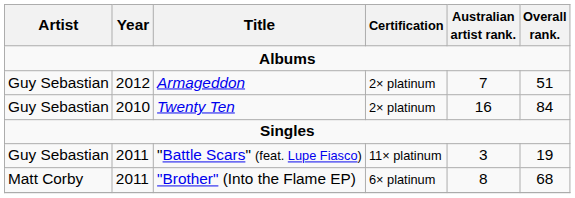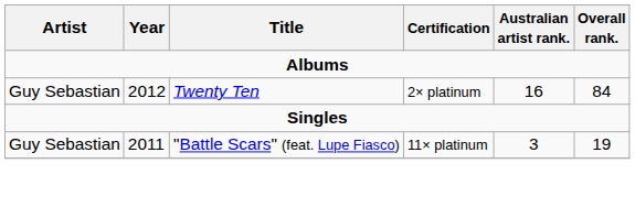- row: Guy Sebastian | 2012 | Armageddon | 2× platinum | 7 | 51
Twenty Ten | Year: 2010 -> 2012
- row: Matt Corby | 2011 | "Brother" (Into the Flame EP) | 6× platinum | 8 | 68
